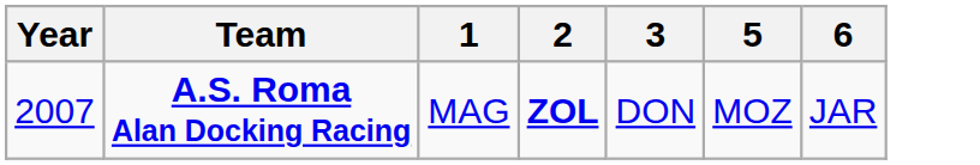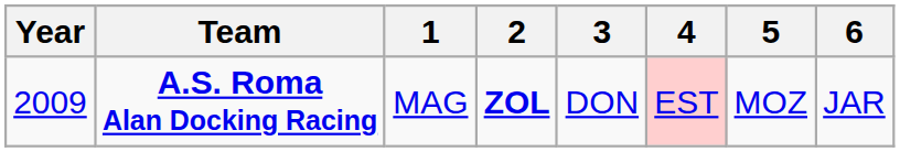+ column: 4 | EST
A.S. Roma Alan Docking Racing | Year: 2007 -> 2009
